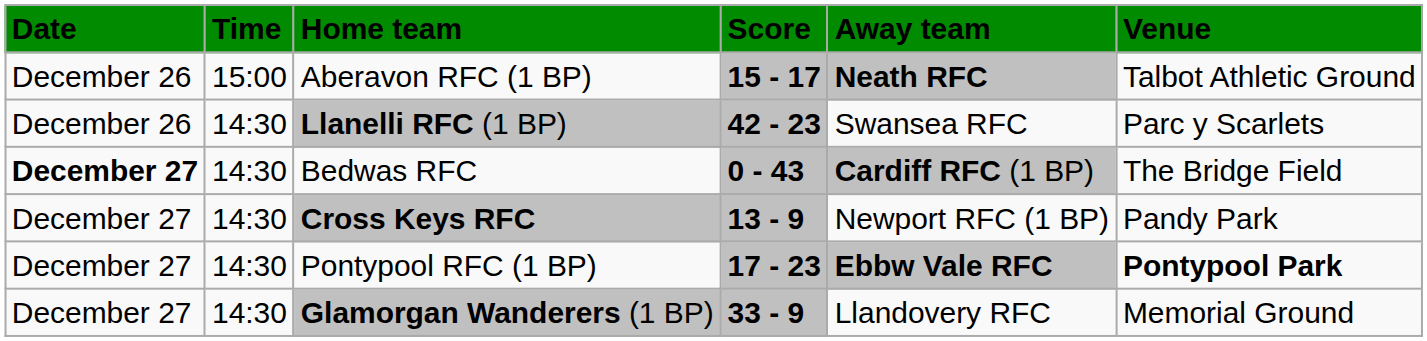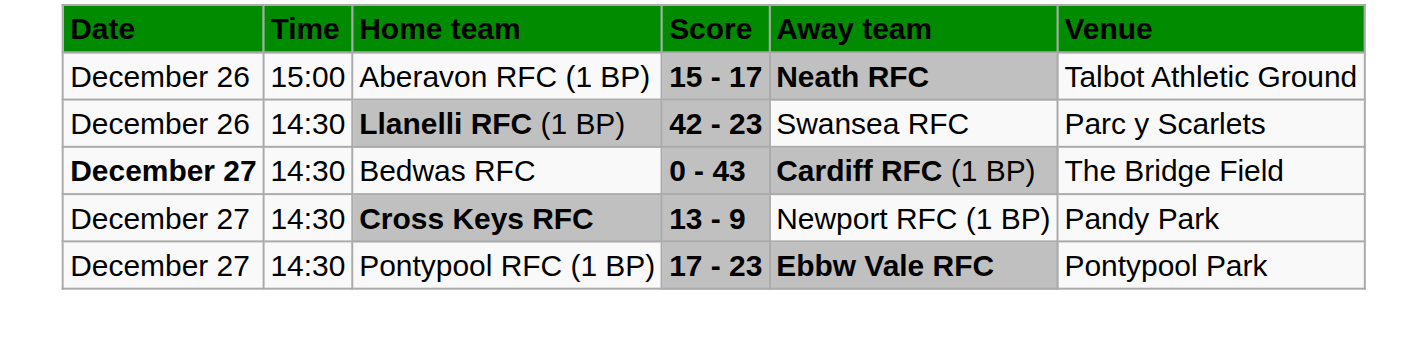Pontypool RFC (1 BP) | Venue: bold -> normal
- row: December 27 | 14:30 | Glamorgan Wanderers (1 BP) | 33 - 9 | Llandovery RFC | Memorial Ground
